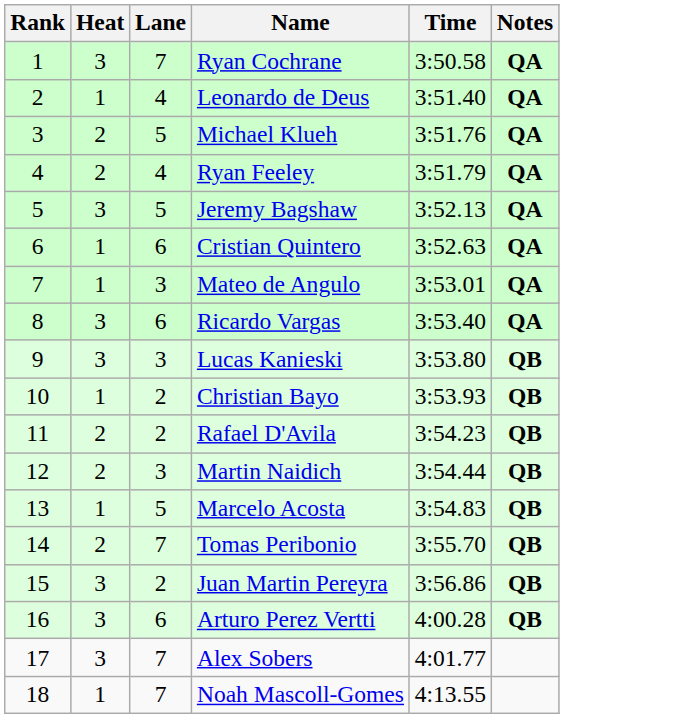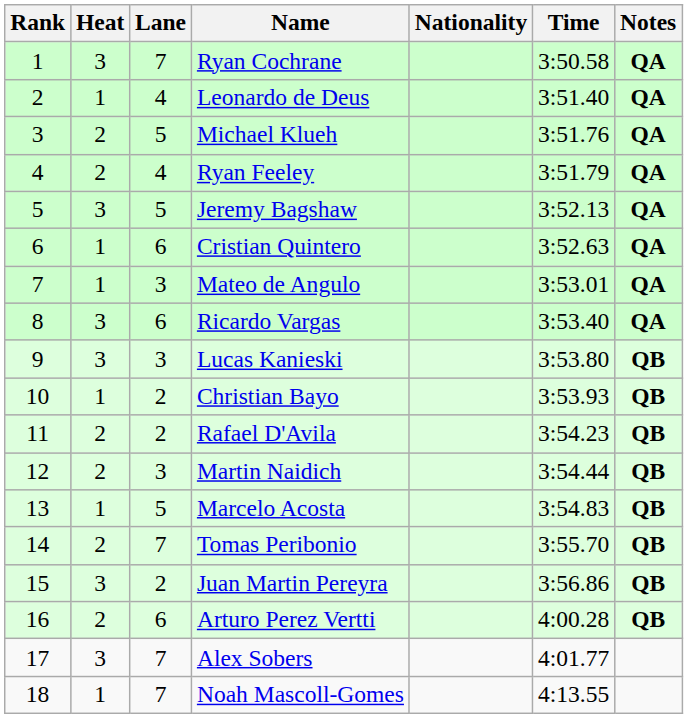+ column: Nationality
Arturo Perez Vertti | Heat: 3 -> 2
